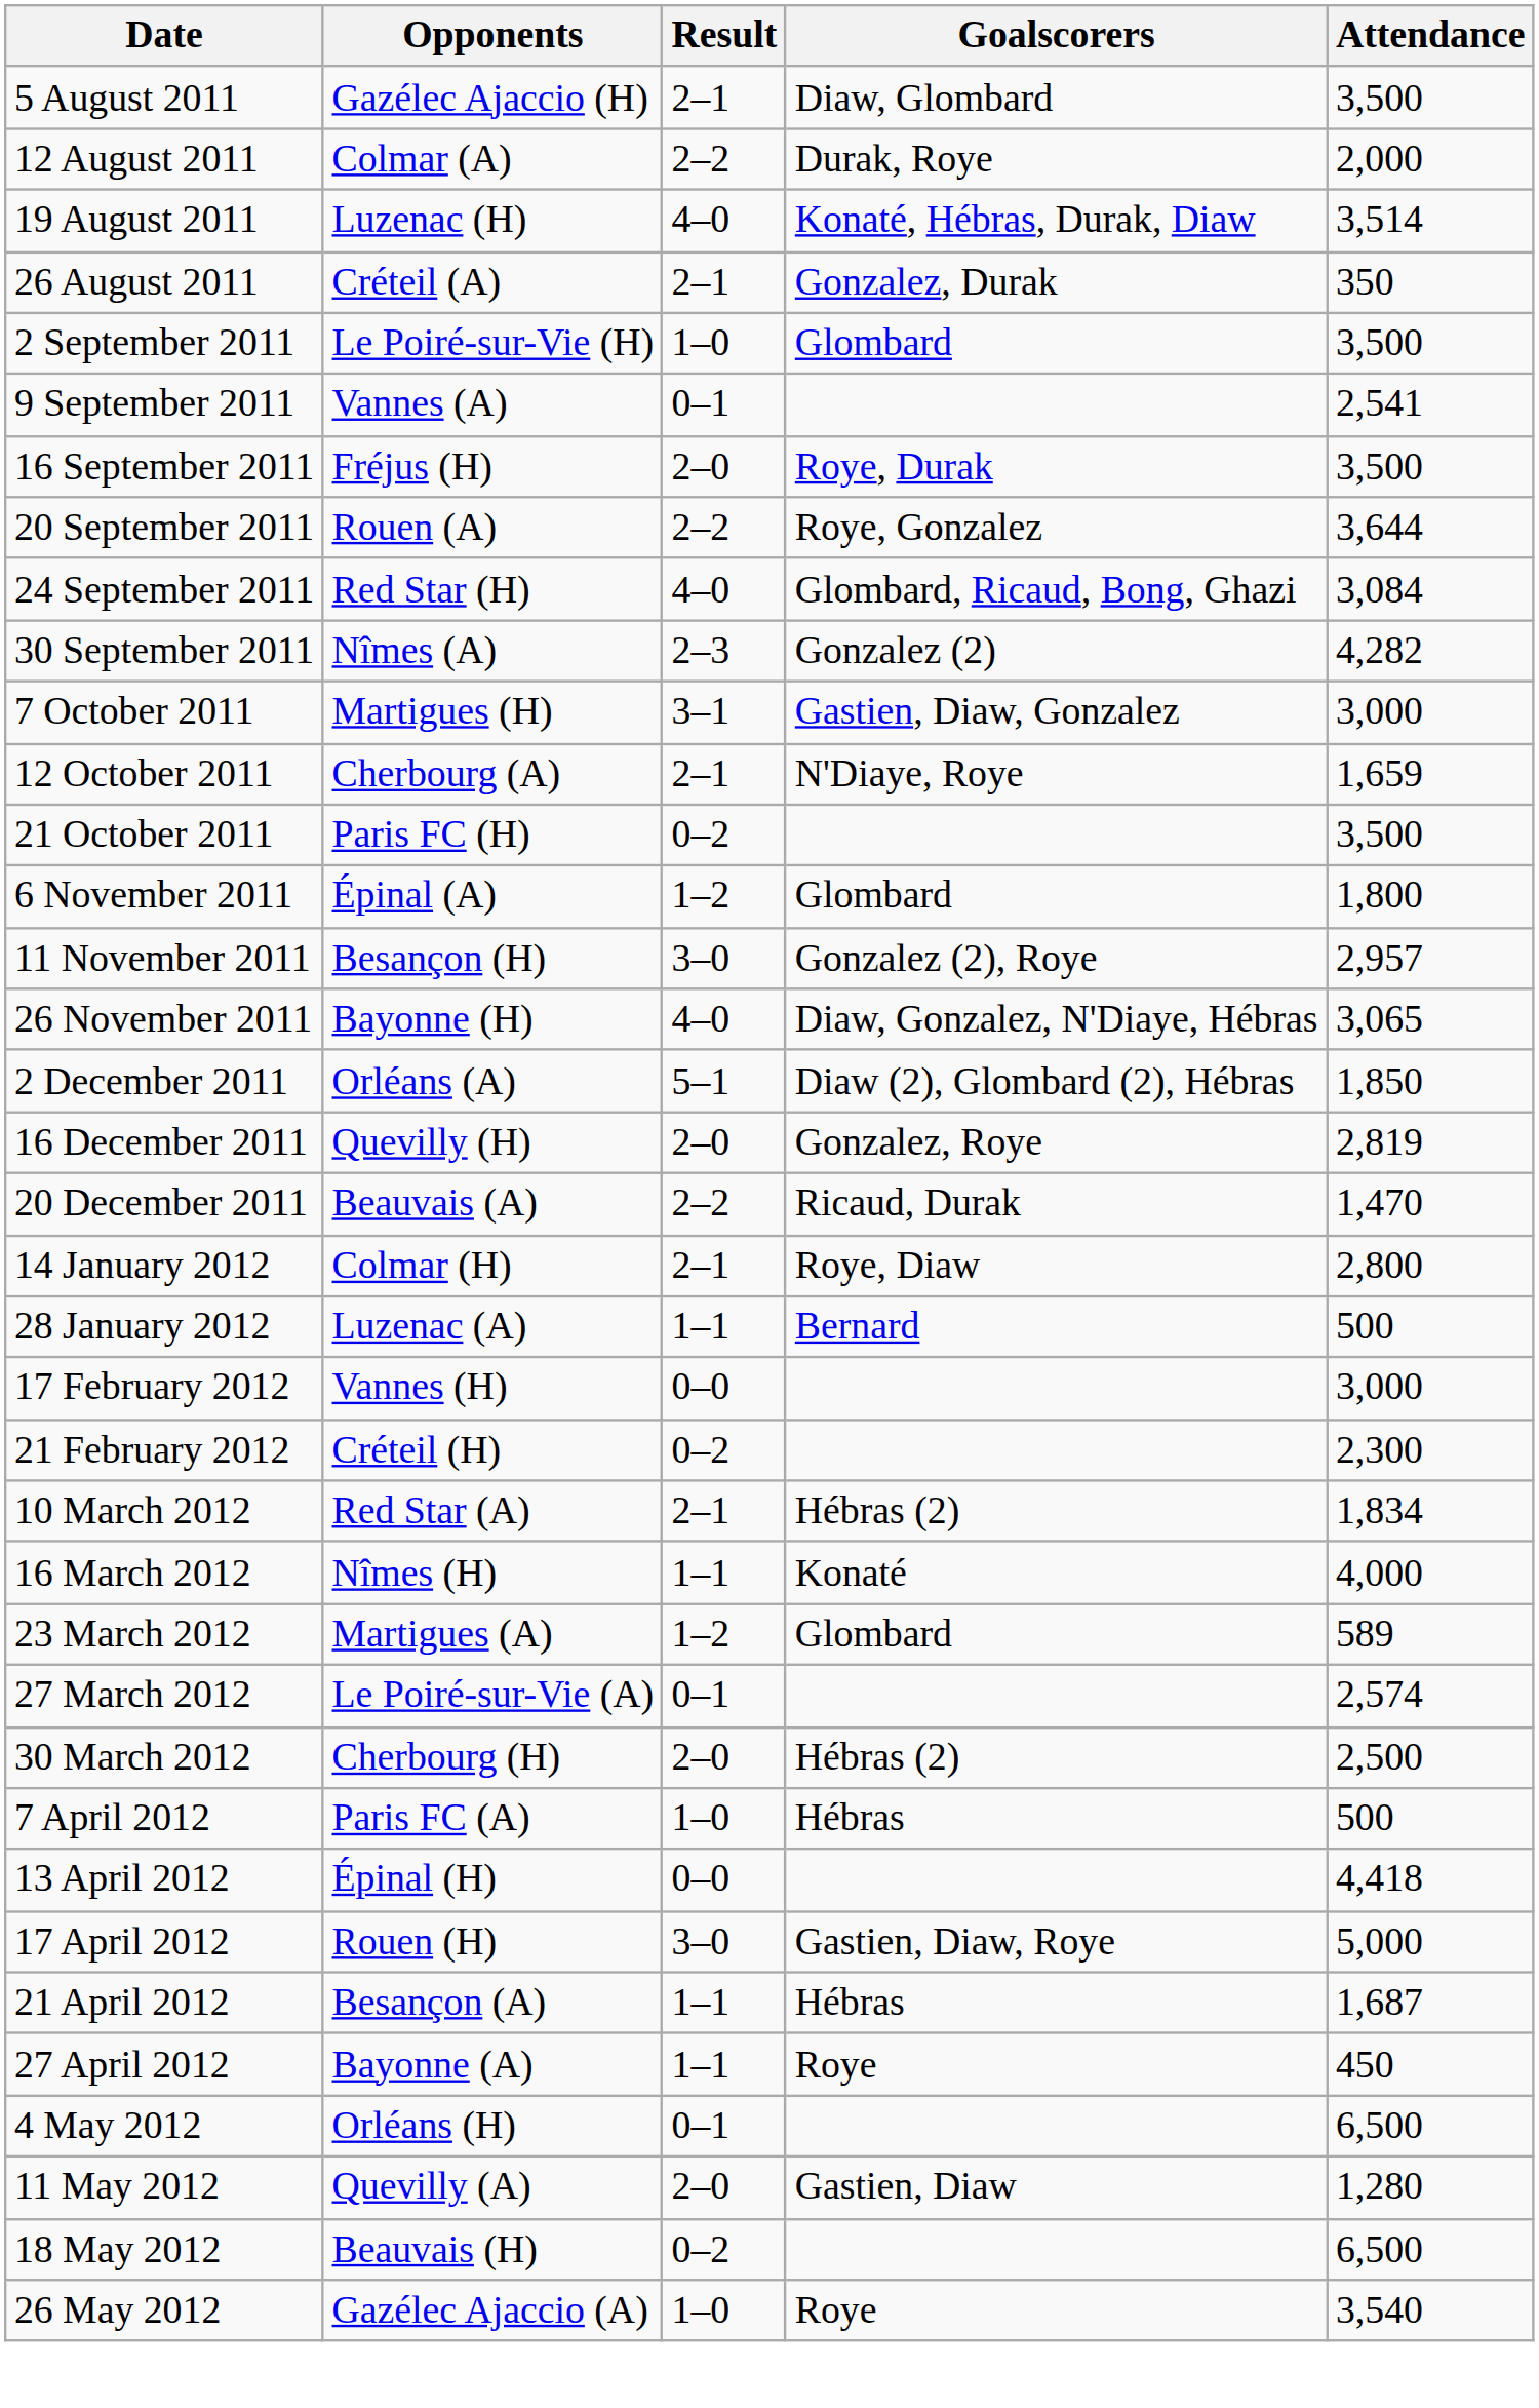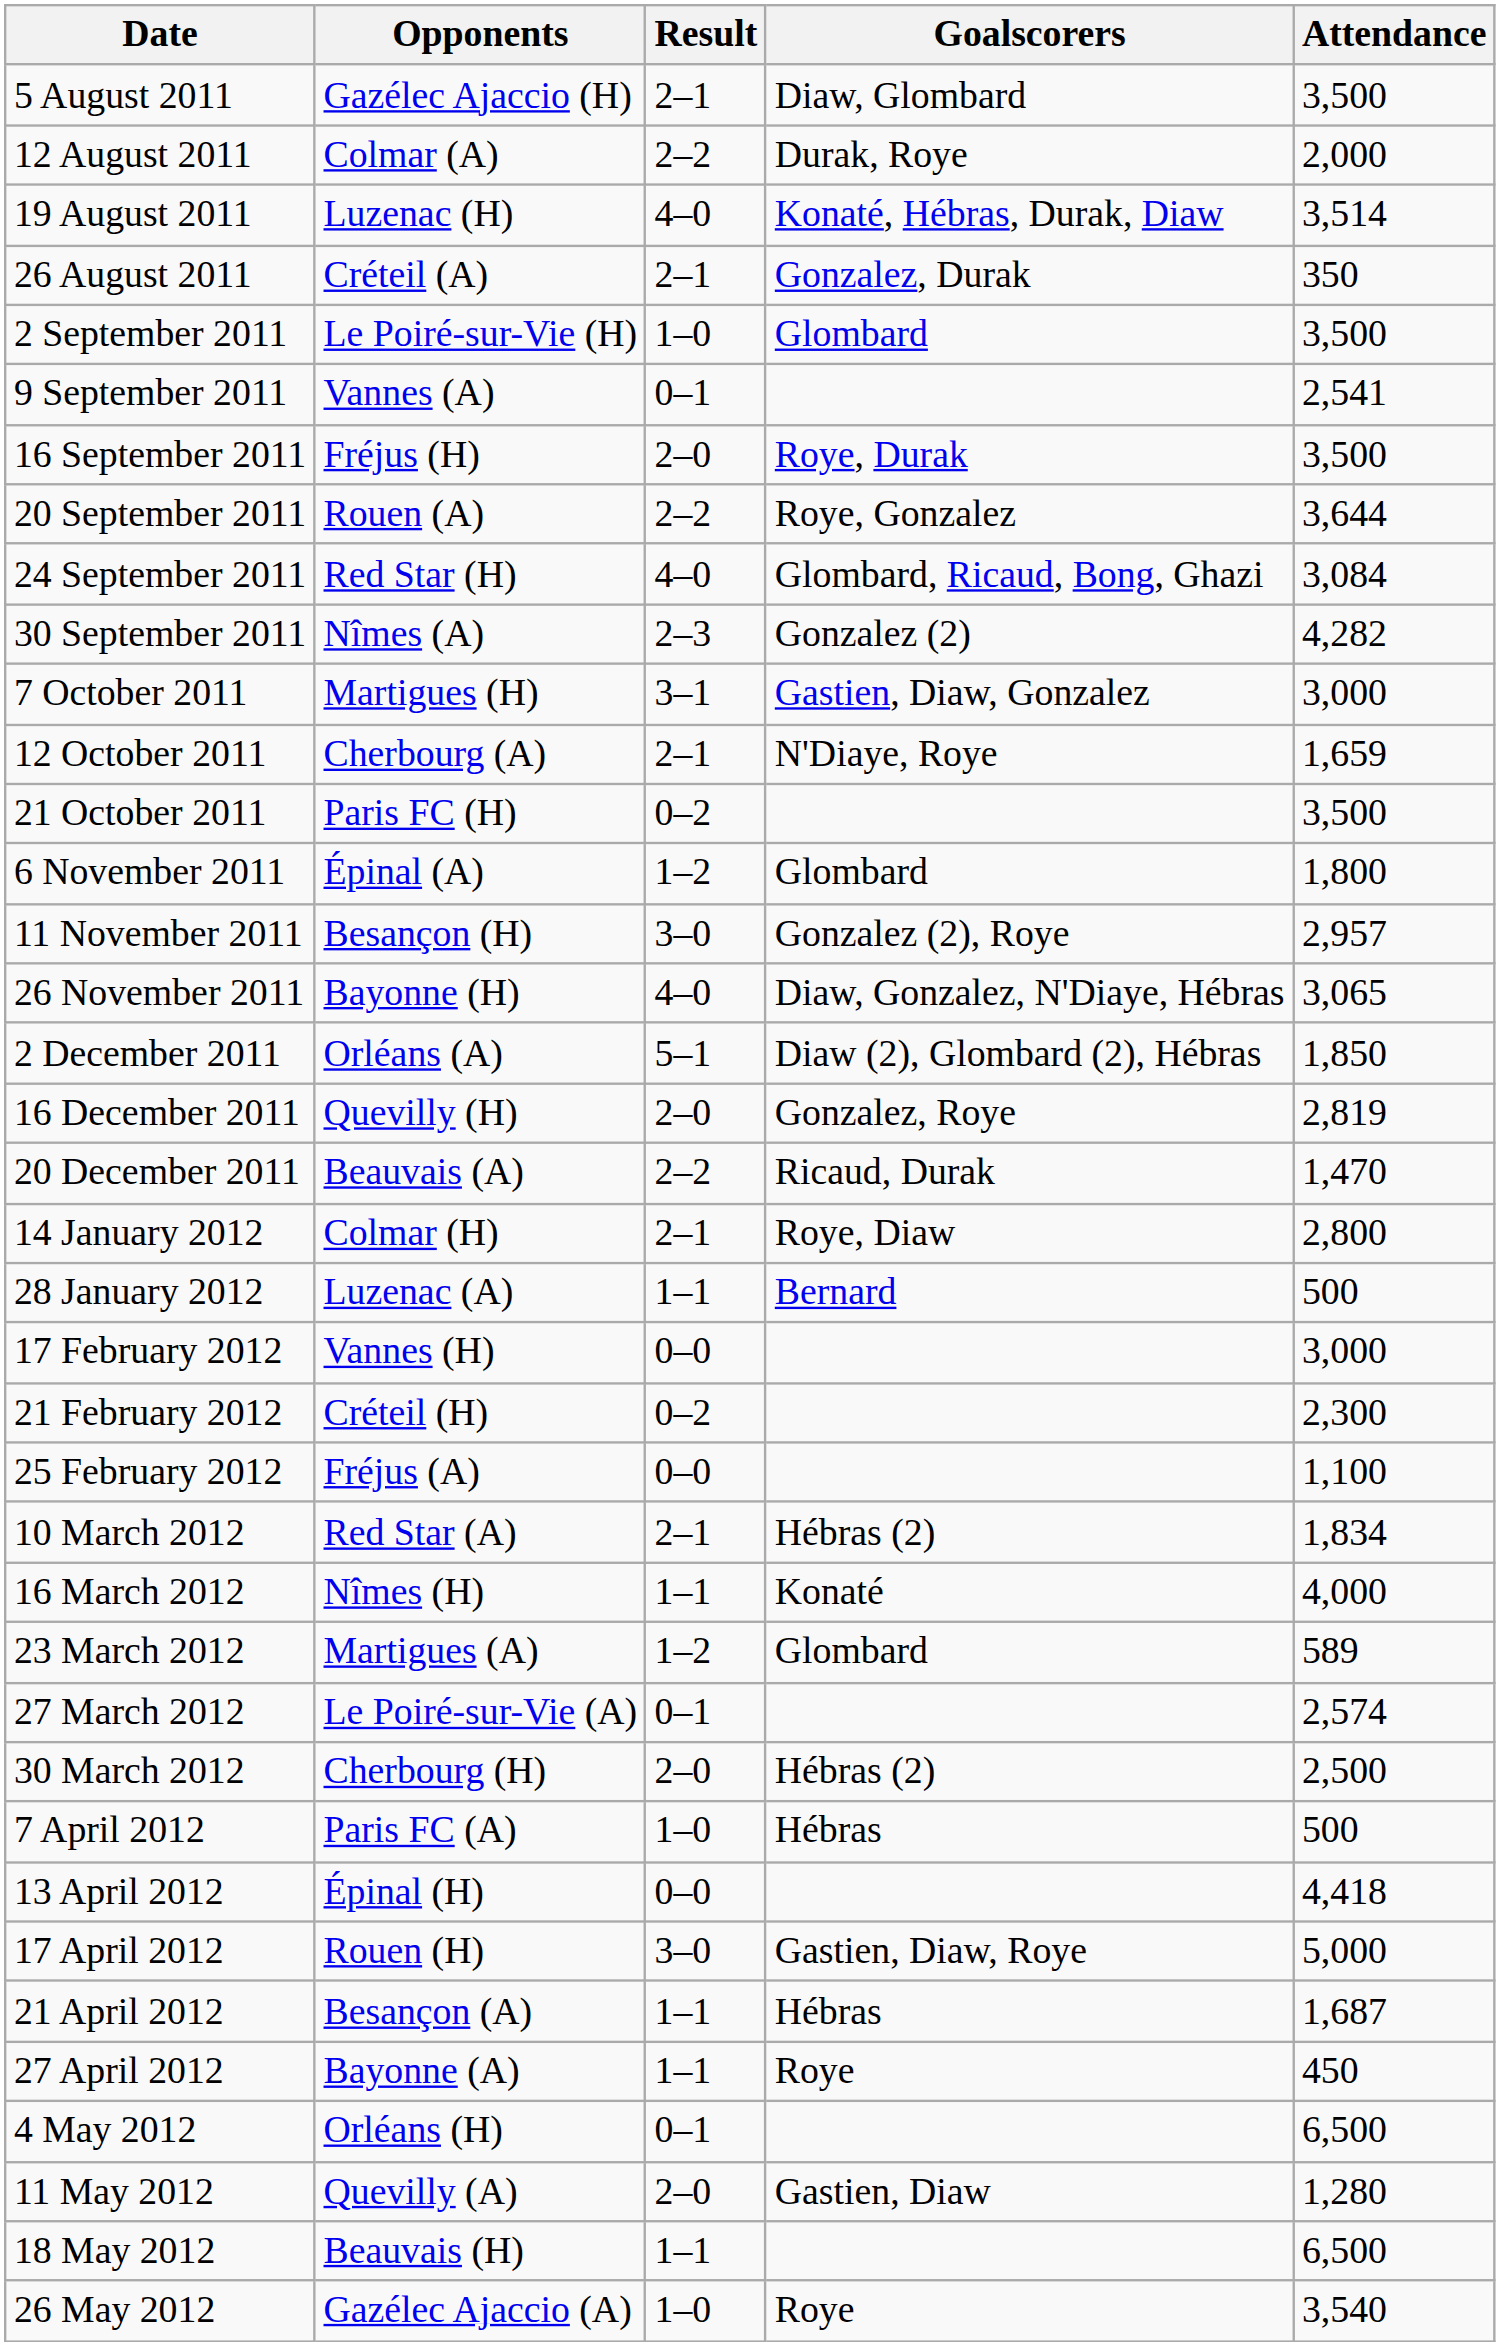+ row: 25 February 2012 | Fréjus (A) | 0–0 | 1,100
18 May 2012 | Result: 0–2 -> 1–1
